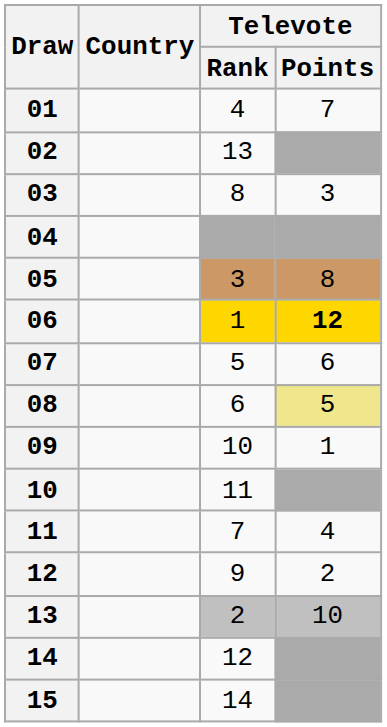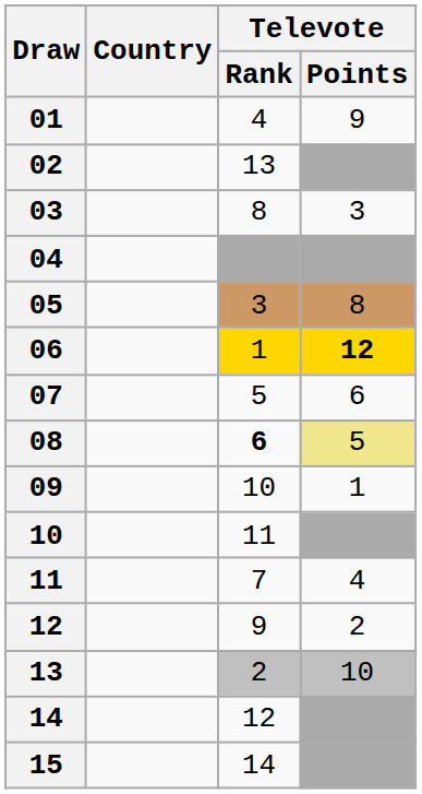01 | Televote / Points: 7 -> 9
08 | Televote / Rank: normal -> bold
